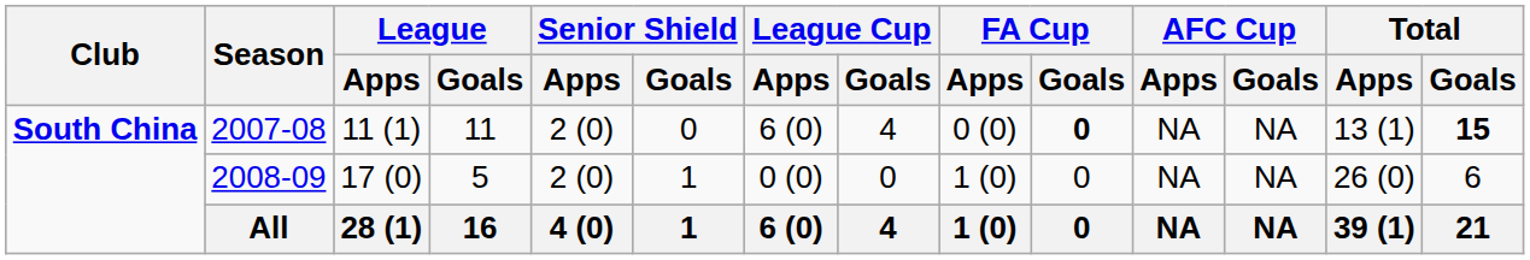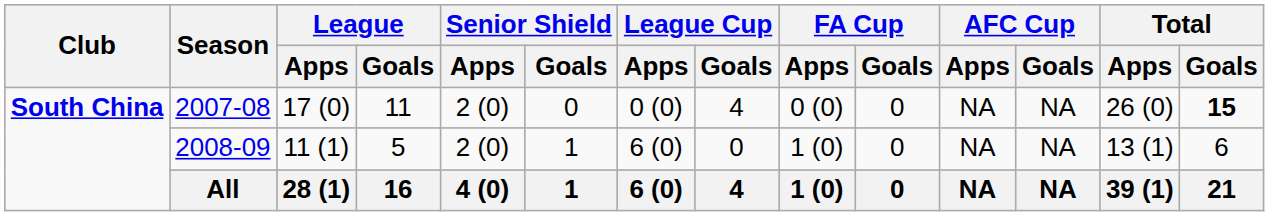2007-08 | League / Apps: 11 (1) -> 17 (0)
2007-08 | League Cup / Apps: 6 (0) -> 0 (0)
2007-08 | FA Cup / Goals: bold -> normal
2007-08 | Total / Apps: 13 (1) -> 26 (0)
2008-09 | League / Apps: 17 (0) -> 11 (1)
2008-09 | League Cup / Apps: 0 (0) -> 6 (0)
2008-09 | Total / Apps: 26 (0) -> 13 (1)
